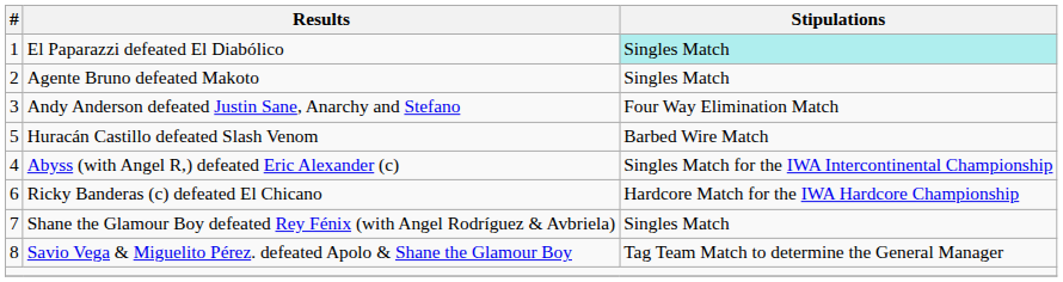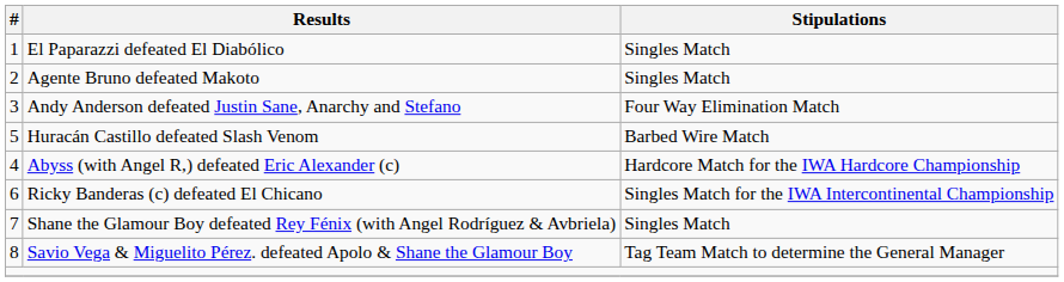El Paparazzi defeated El Diabólico | Stipulations: paleturquoise background -> no background
Abyss (with Angel R,) defeated Eric Alexander (c) | Stipulations: Singles Match for the IWA Intercontinental Championship -> Hardcore Match for the IWA Hardcore Championship
Ricky Banderas (c) defeated El Chicano | Stipulations: Hardcore Match for the IWA Hardcore Championship -> Singles Match for the IWA Intercontinental Championship
